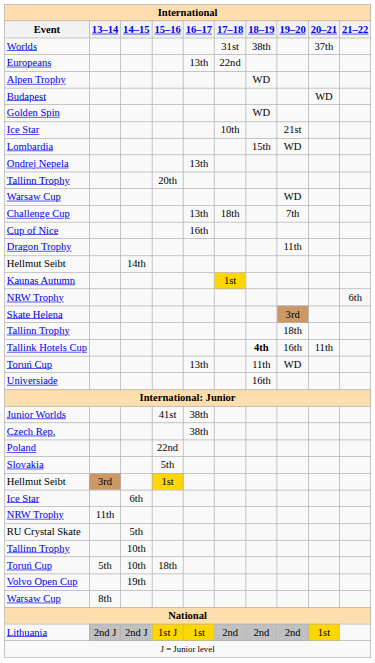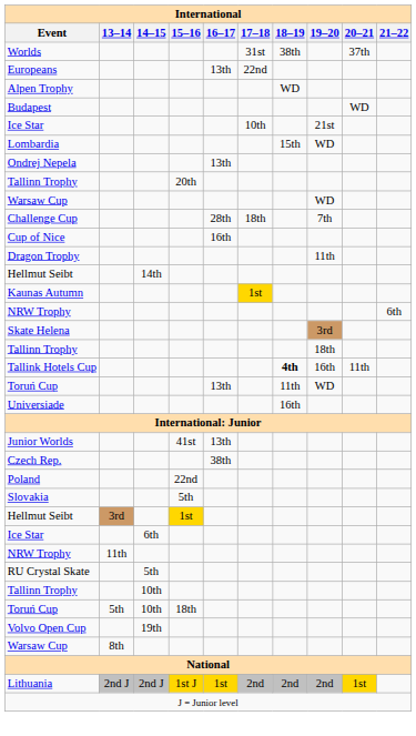- row: Golden Spin | WD
Challenge Cup | 16–17: 13th -> 28th
Junior Worlds | 16–17: 38th -> 13th
